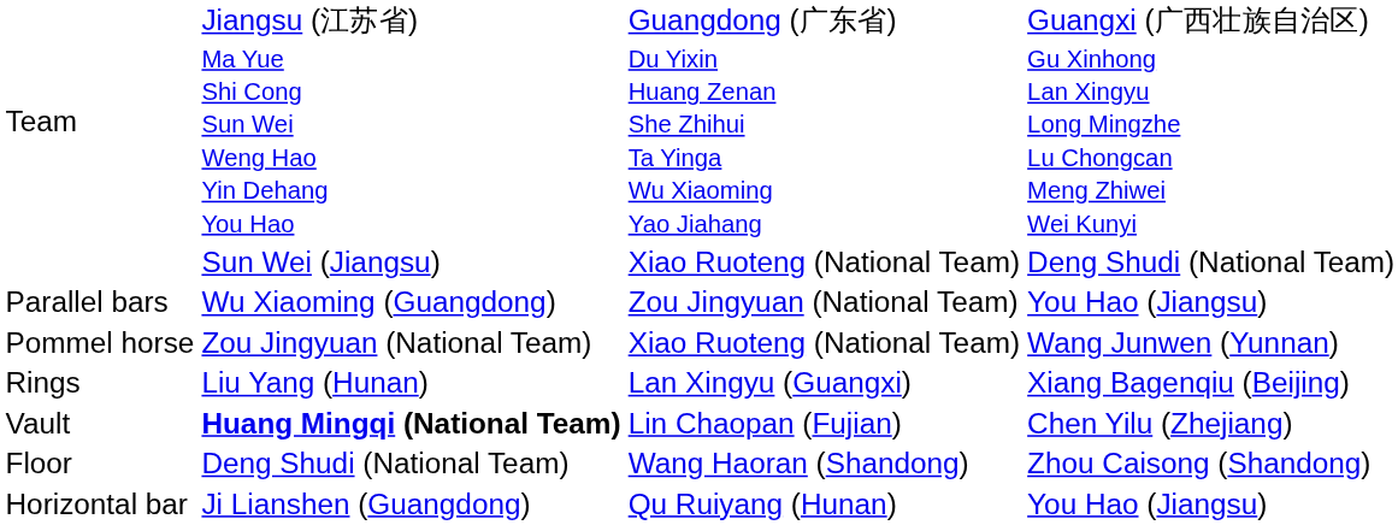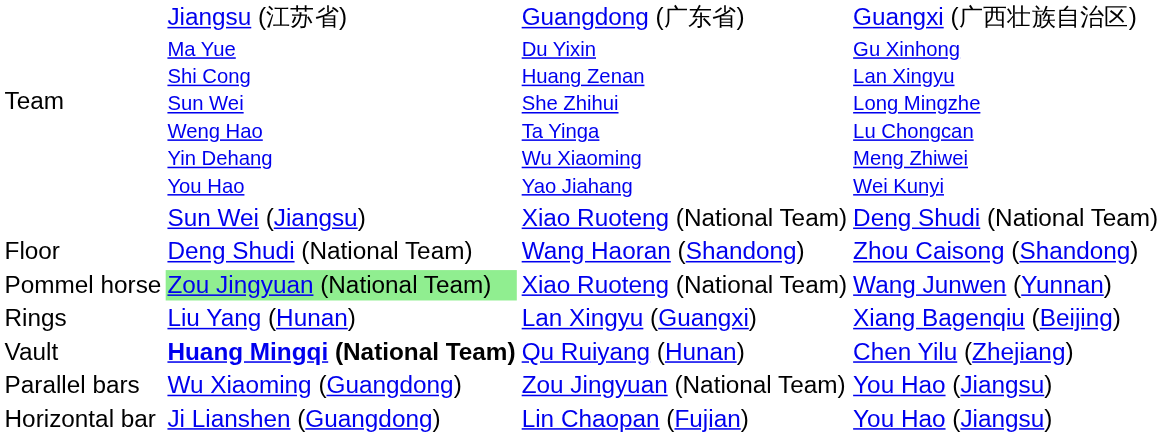rows swapped: Floor <-> Parallel bars
Pommel horse | column 2: no background -> lightgreen background
Vault | column 3: Lin Chaopan (Fujian) -> Qu Ruiyang (Hunan)
Horizontal bar | column 3: Qu Ruiyang (Hunan) -> Lin Chaopan (Fujian)
